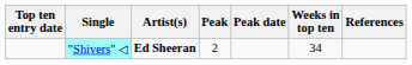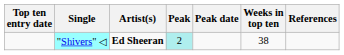"Shivers" ◁ | Peak: no background -> paleturquoise background
"Shivers" ◁ | Weeks in top ten: 34 -> 38
